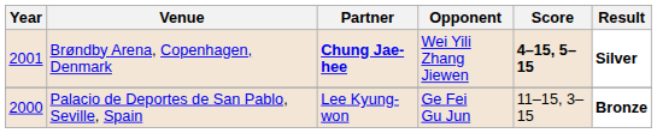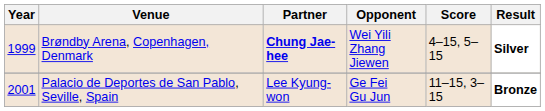Brøndby Arena, Copenhagen, Denmark | Year: 2001 -> 1999
Brøndby Arena, Copenhagen, Denmark | Score: bold -> normal
Palacio de Deportes de San Pablo, Seville, Spain | Year: 2000 -> 2001
